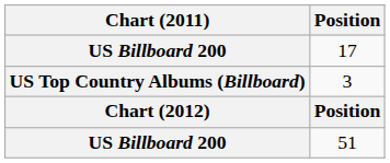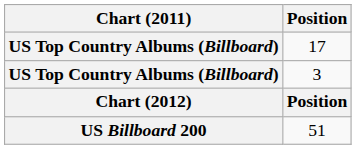17 | Chart (2011): US Billboard 200 -> US Top Country Albums (Billboard)
